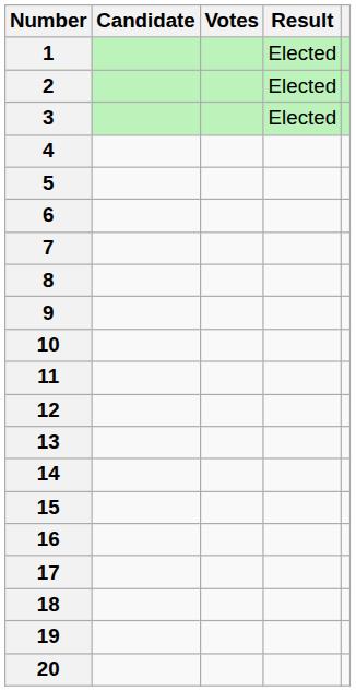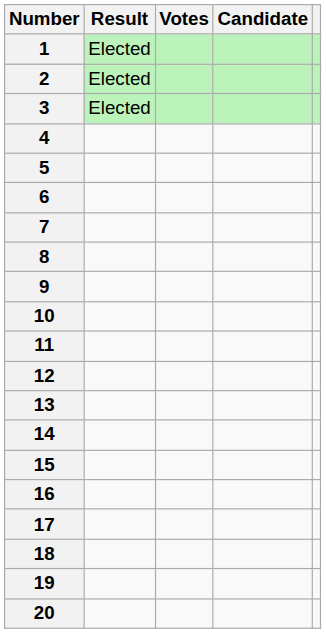columns swapped: Candidate <-> Result
